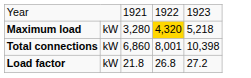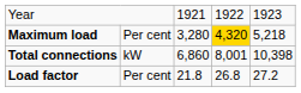Maximum load | column 2: kW -> Per cent
Load factor | column 2: kW -> Per cent
